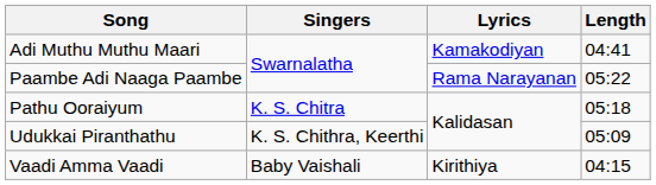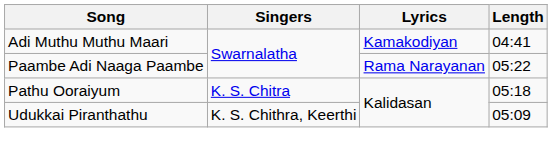- row: Vaadi Amma Vaadi | Baby Vaishali | Kirithiya | 04:15
